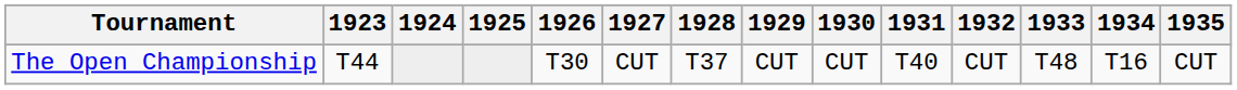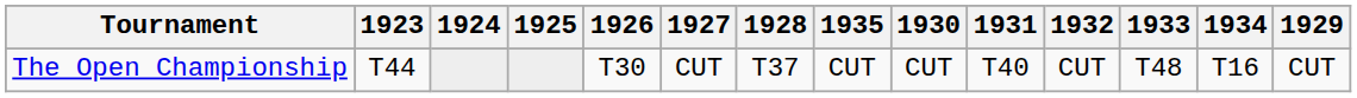columns swapped: 1929 <-> 1935
